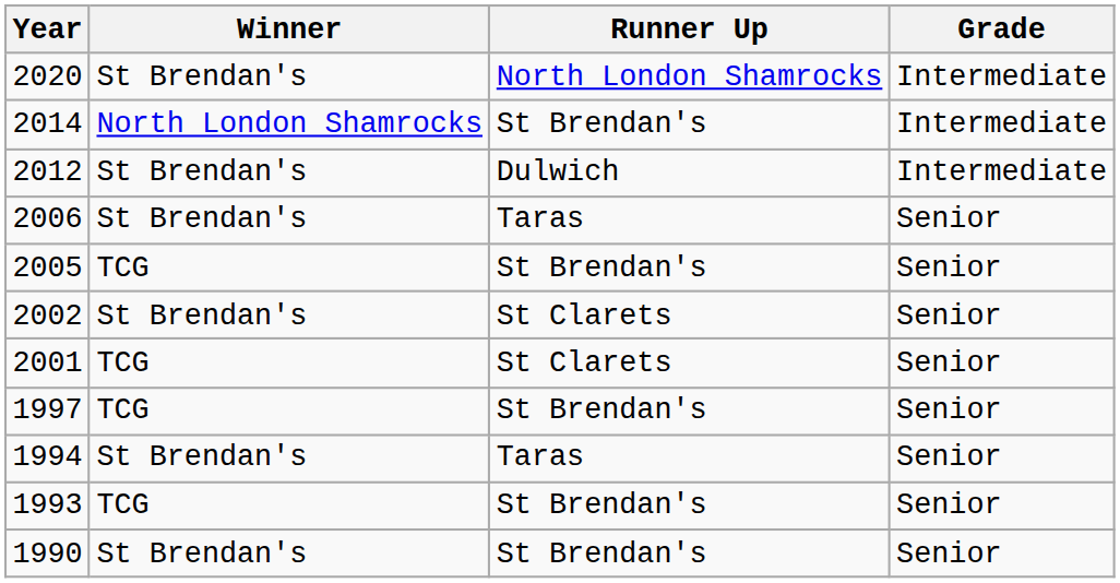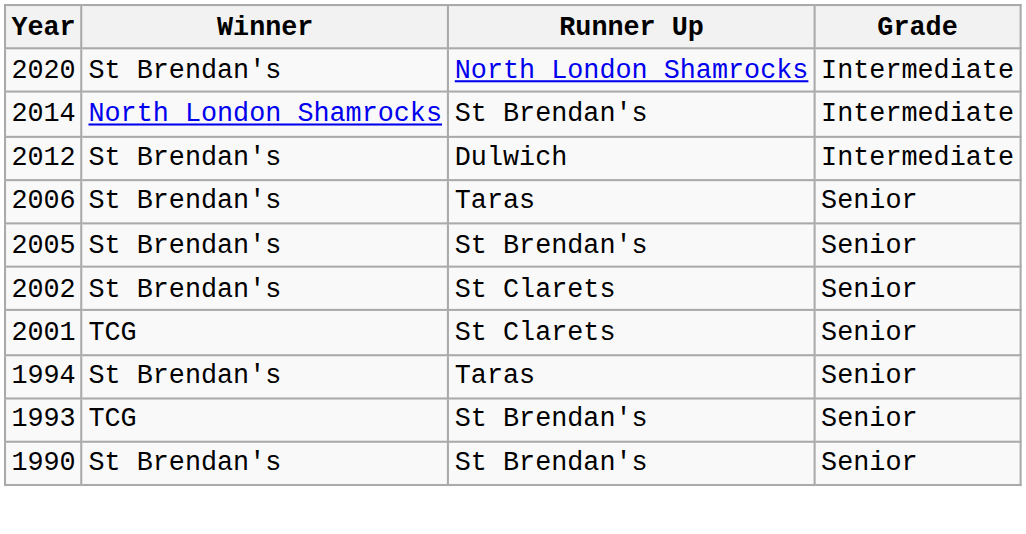2005 | Winner: TCG -> St Brendan's
- row: 1997 | TCG | St Brendan's | Senior
